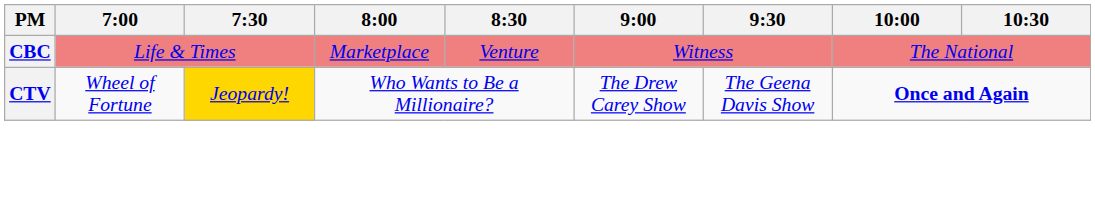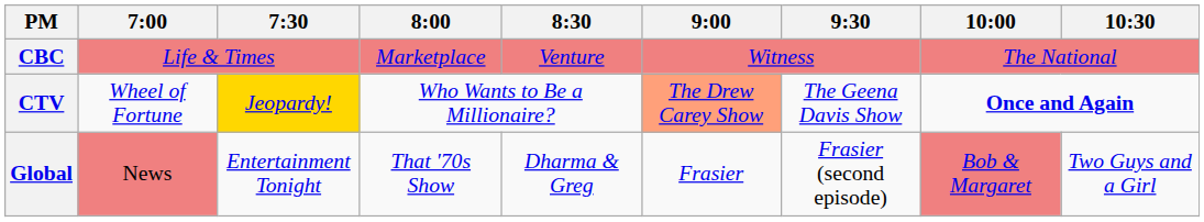CTV | 9:00: no background -> lightsalmon background
+ row: Global | News | Entertainment Tonight | That '70s Show | Dharma & Greg | Frasier | Frasier (second episode) | Bob & Margaret | Two Guys and a Girl
